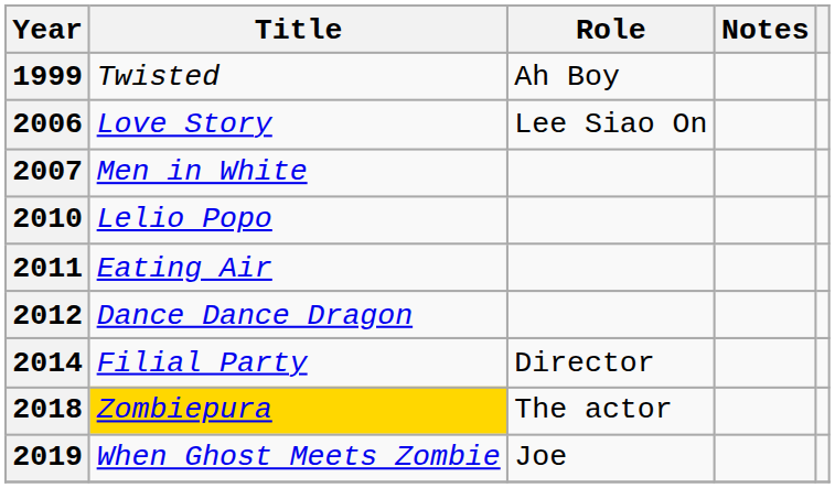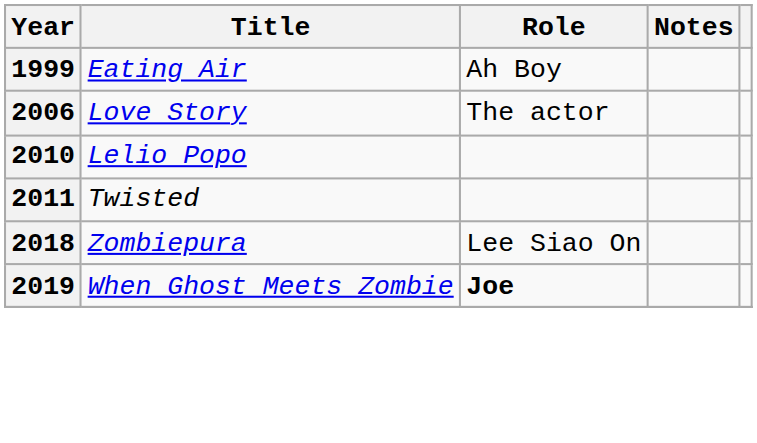1999 | Title: Twisted -> Eating Air
2006 | Role: Lee Siao On -> The actor
- row: 2007 | Men in White
2011 | Title: Eating Air -> Twisted
- row: 2012 | Dance Dance Dragon
- row: 2014 | Filial Party | Director
2018 | Title: gold background -> no background
2018 | Role: The actor -> Lee Siao On
2019 | Role: normal -> bold
